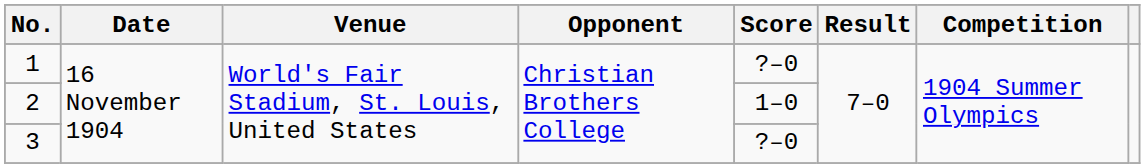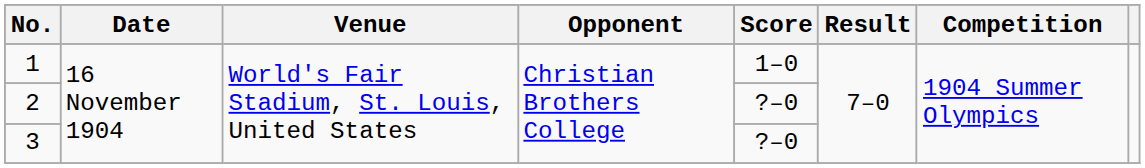1 | Score: ?–0 -> 1–0
2 | Score: 1–0 -> ?–0
